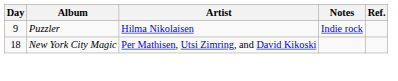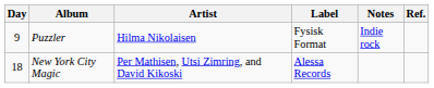+ column: Label | Fysisk Format | Alessa Records
